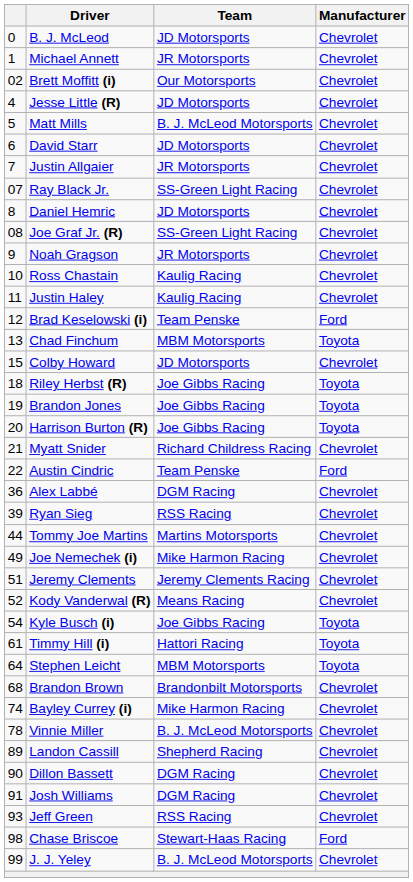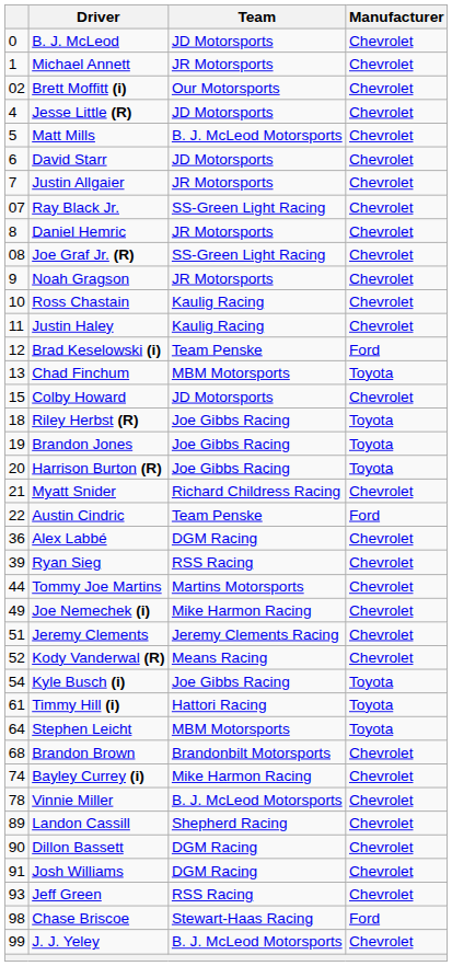Daniel Hemric | Team: JD Motorsports -> JR Motorsports
